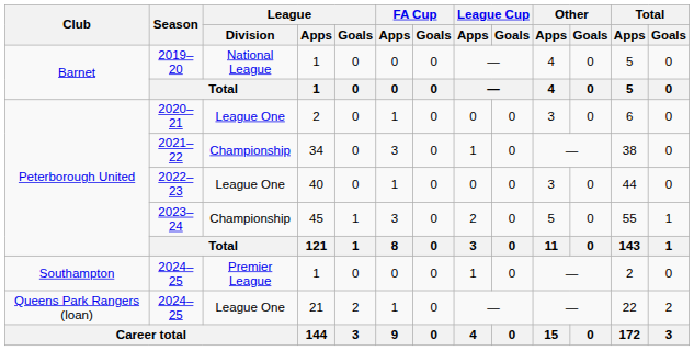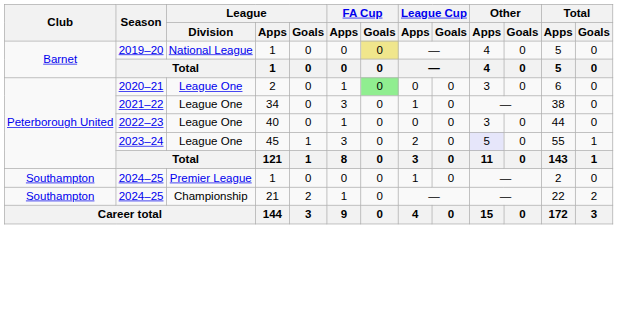2019–20 | FA Cup / Goals: no background -> khaki background
2020–21 | FA Cup / Goals: no background -> lightgreen background
2021–22 | League / Division: Championship -> League One
2023–24 | League / Division: Championship -> League One
2023–24 | Other / Apps: no background -> lavender background
2024–25 / 21 | Club: Queens Park Rangers (loan) -> Southampton
2024–25 / 21 | League / Division: League One -> Championship
